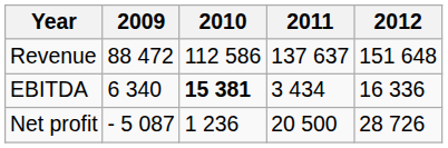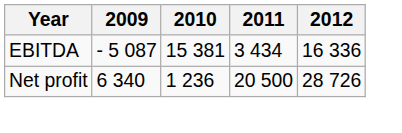- row: Revenue | 88 472 | 112 586 | 137 637 | 151 648
EBITDA | 2009: 6 340 -> - 5 087
EBITDA | 2010: bold -> normal
Net profit | 2009: - 5 087 -> 6 340
